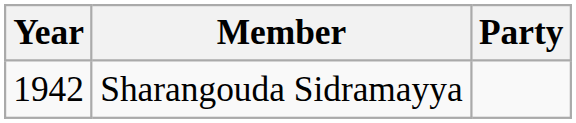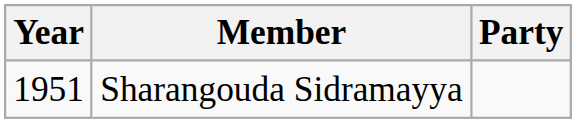Sharangouda Sidramayya | Year: 1942 -> 1951
